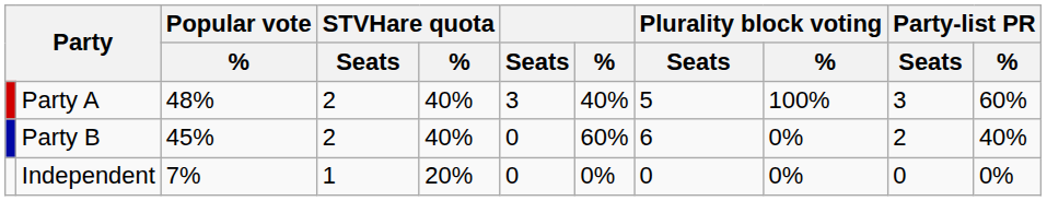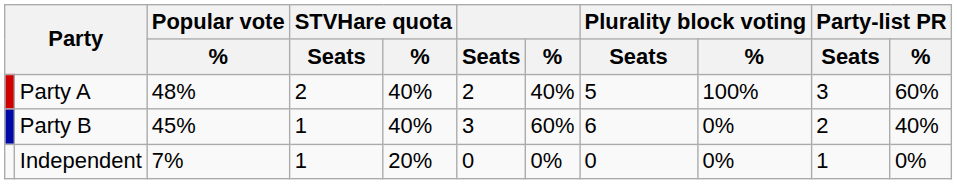Party A | Seats: 3 -> 2
Party B | STVHare quota / Seats: 2 -> 1
Party B | Seats: 0 -> 3
Independent | Party-list PR / Seats: 0 -> 1
